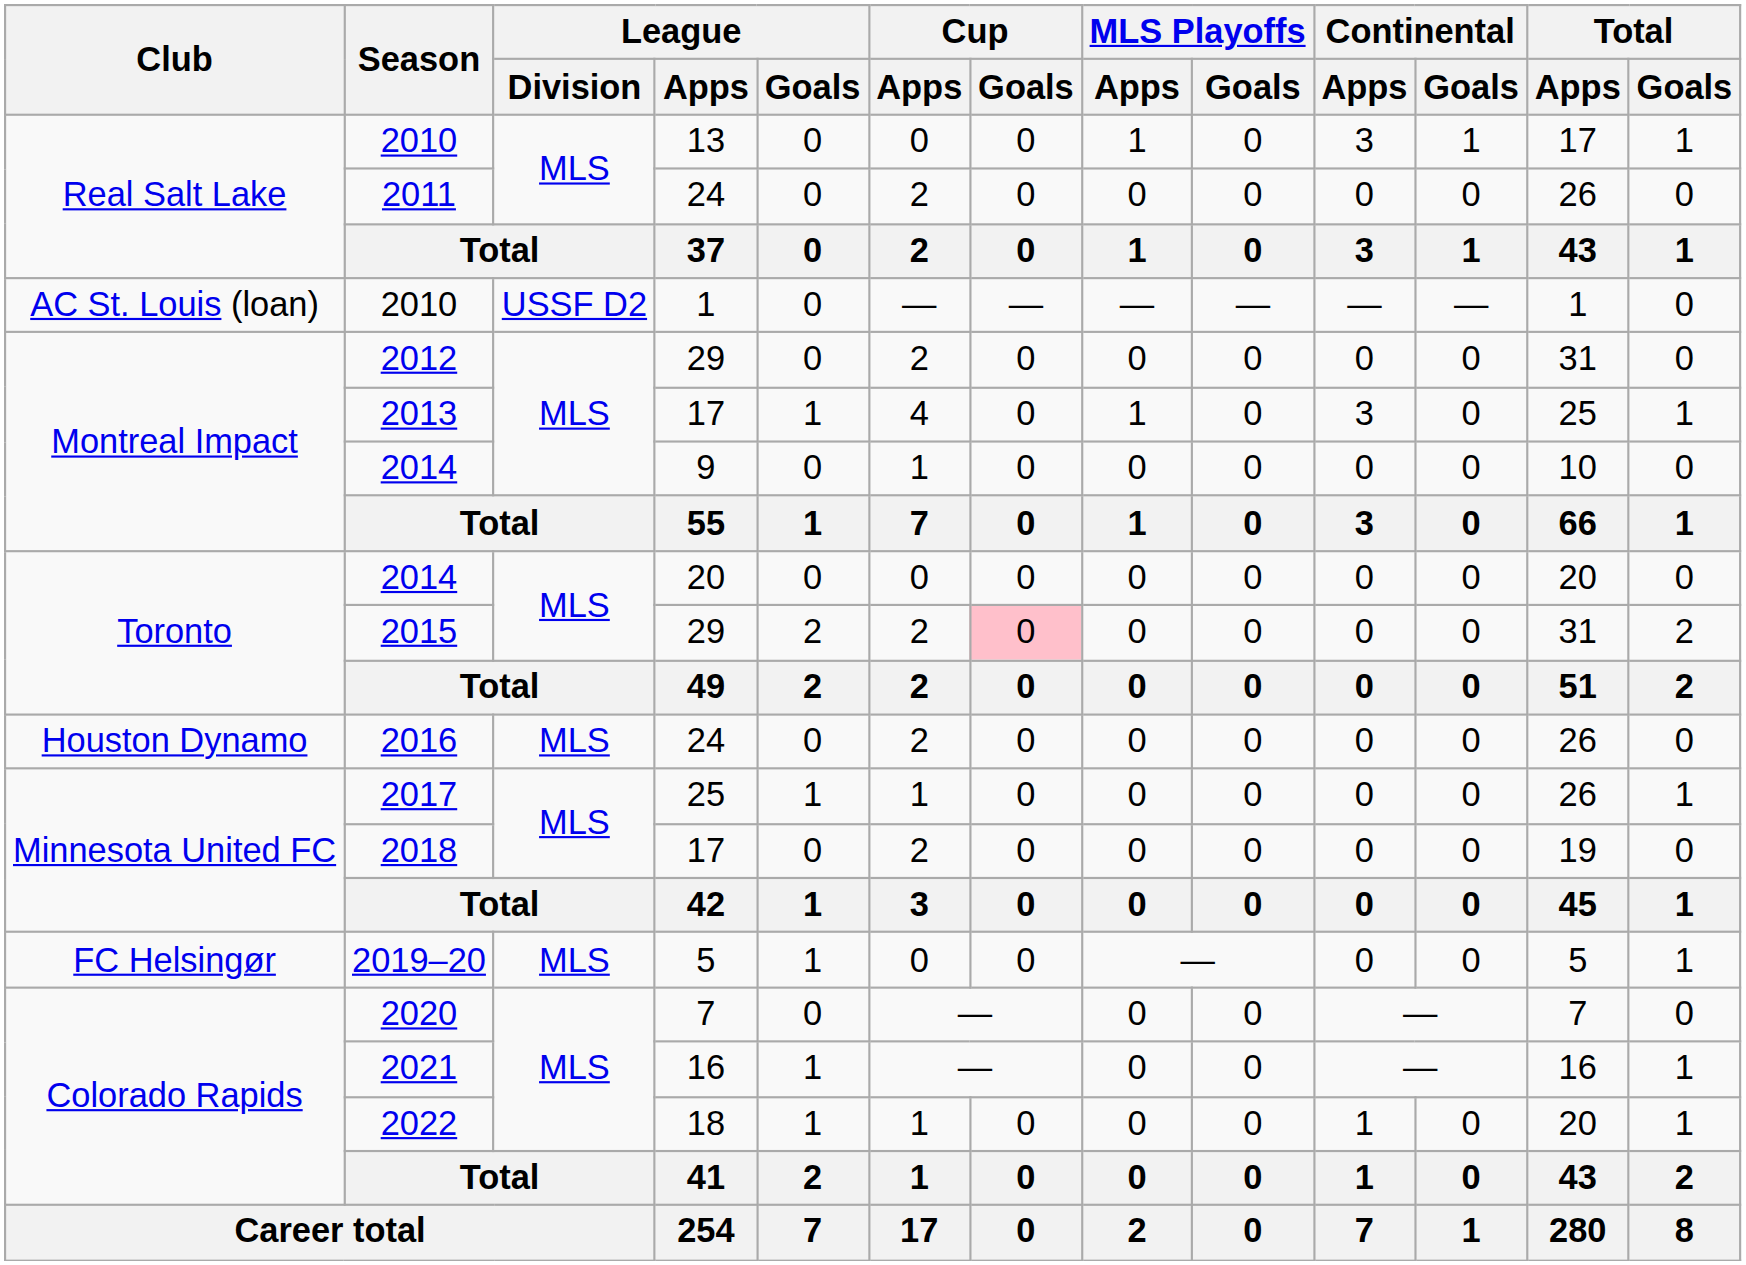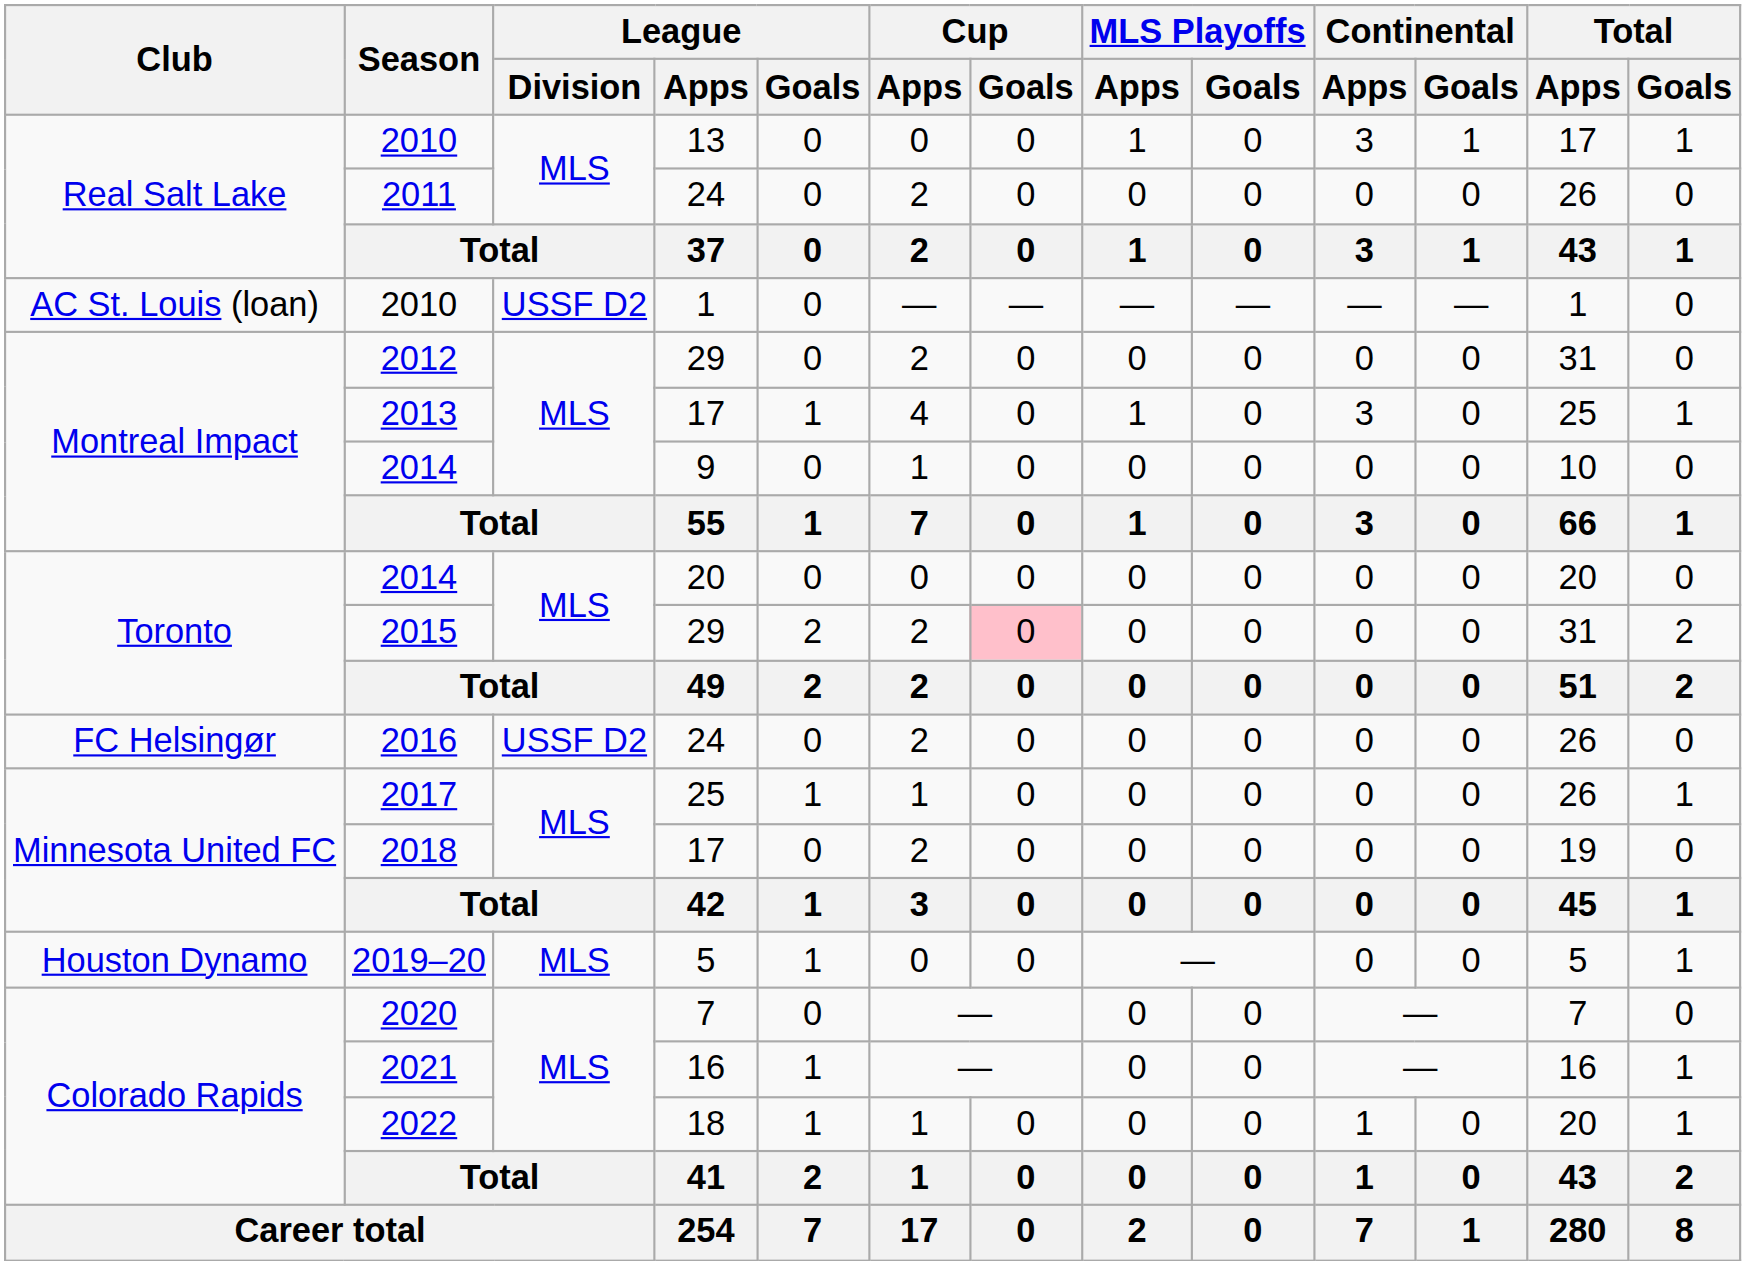2016 | Club: Houston Dynamo -> FC Helsingør
2016 | League / Division: MLS -> USSF D2
2019–20 | Club: FC Helsingør -> Houston Dynamo
